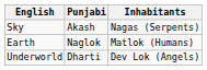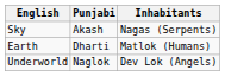Earth | Punjabi: Naglok -> Dharti
Underworld | Punjabi: Dharti -> Naglok
